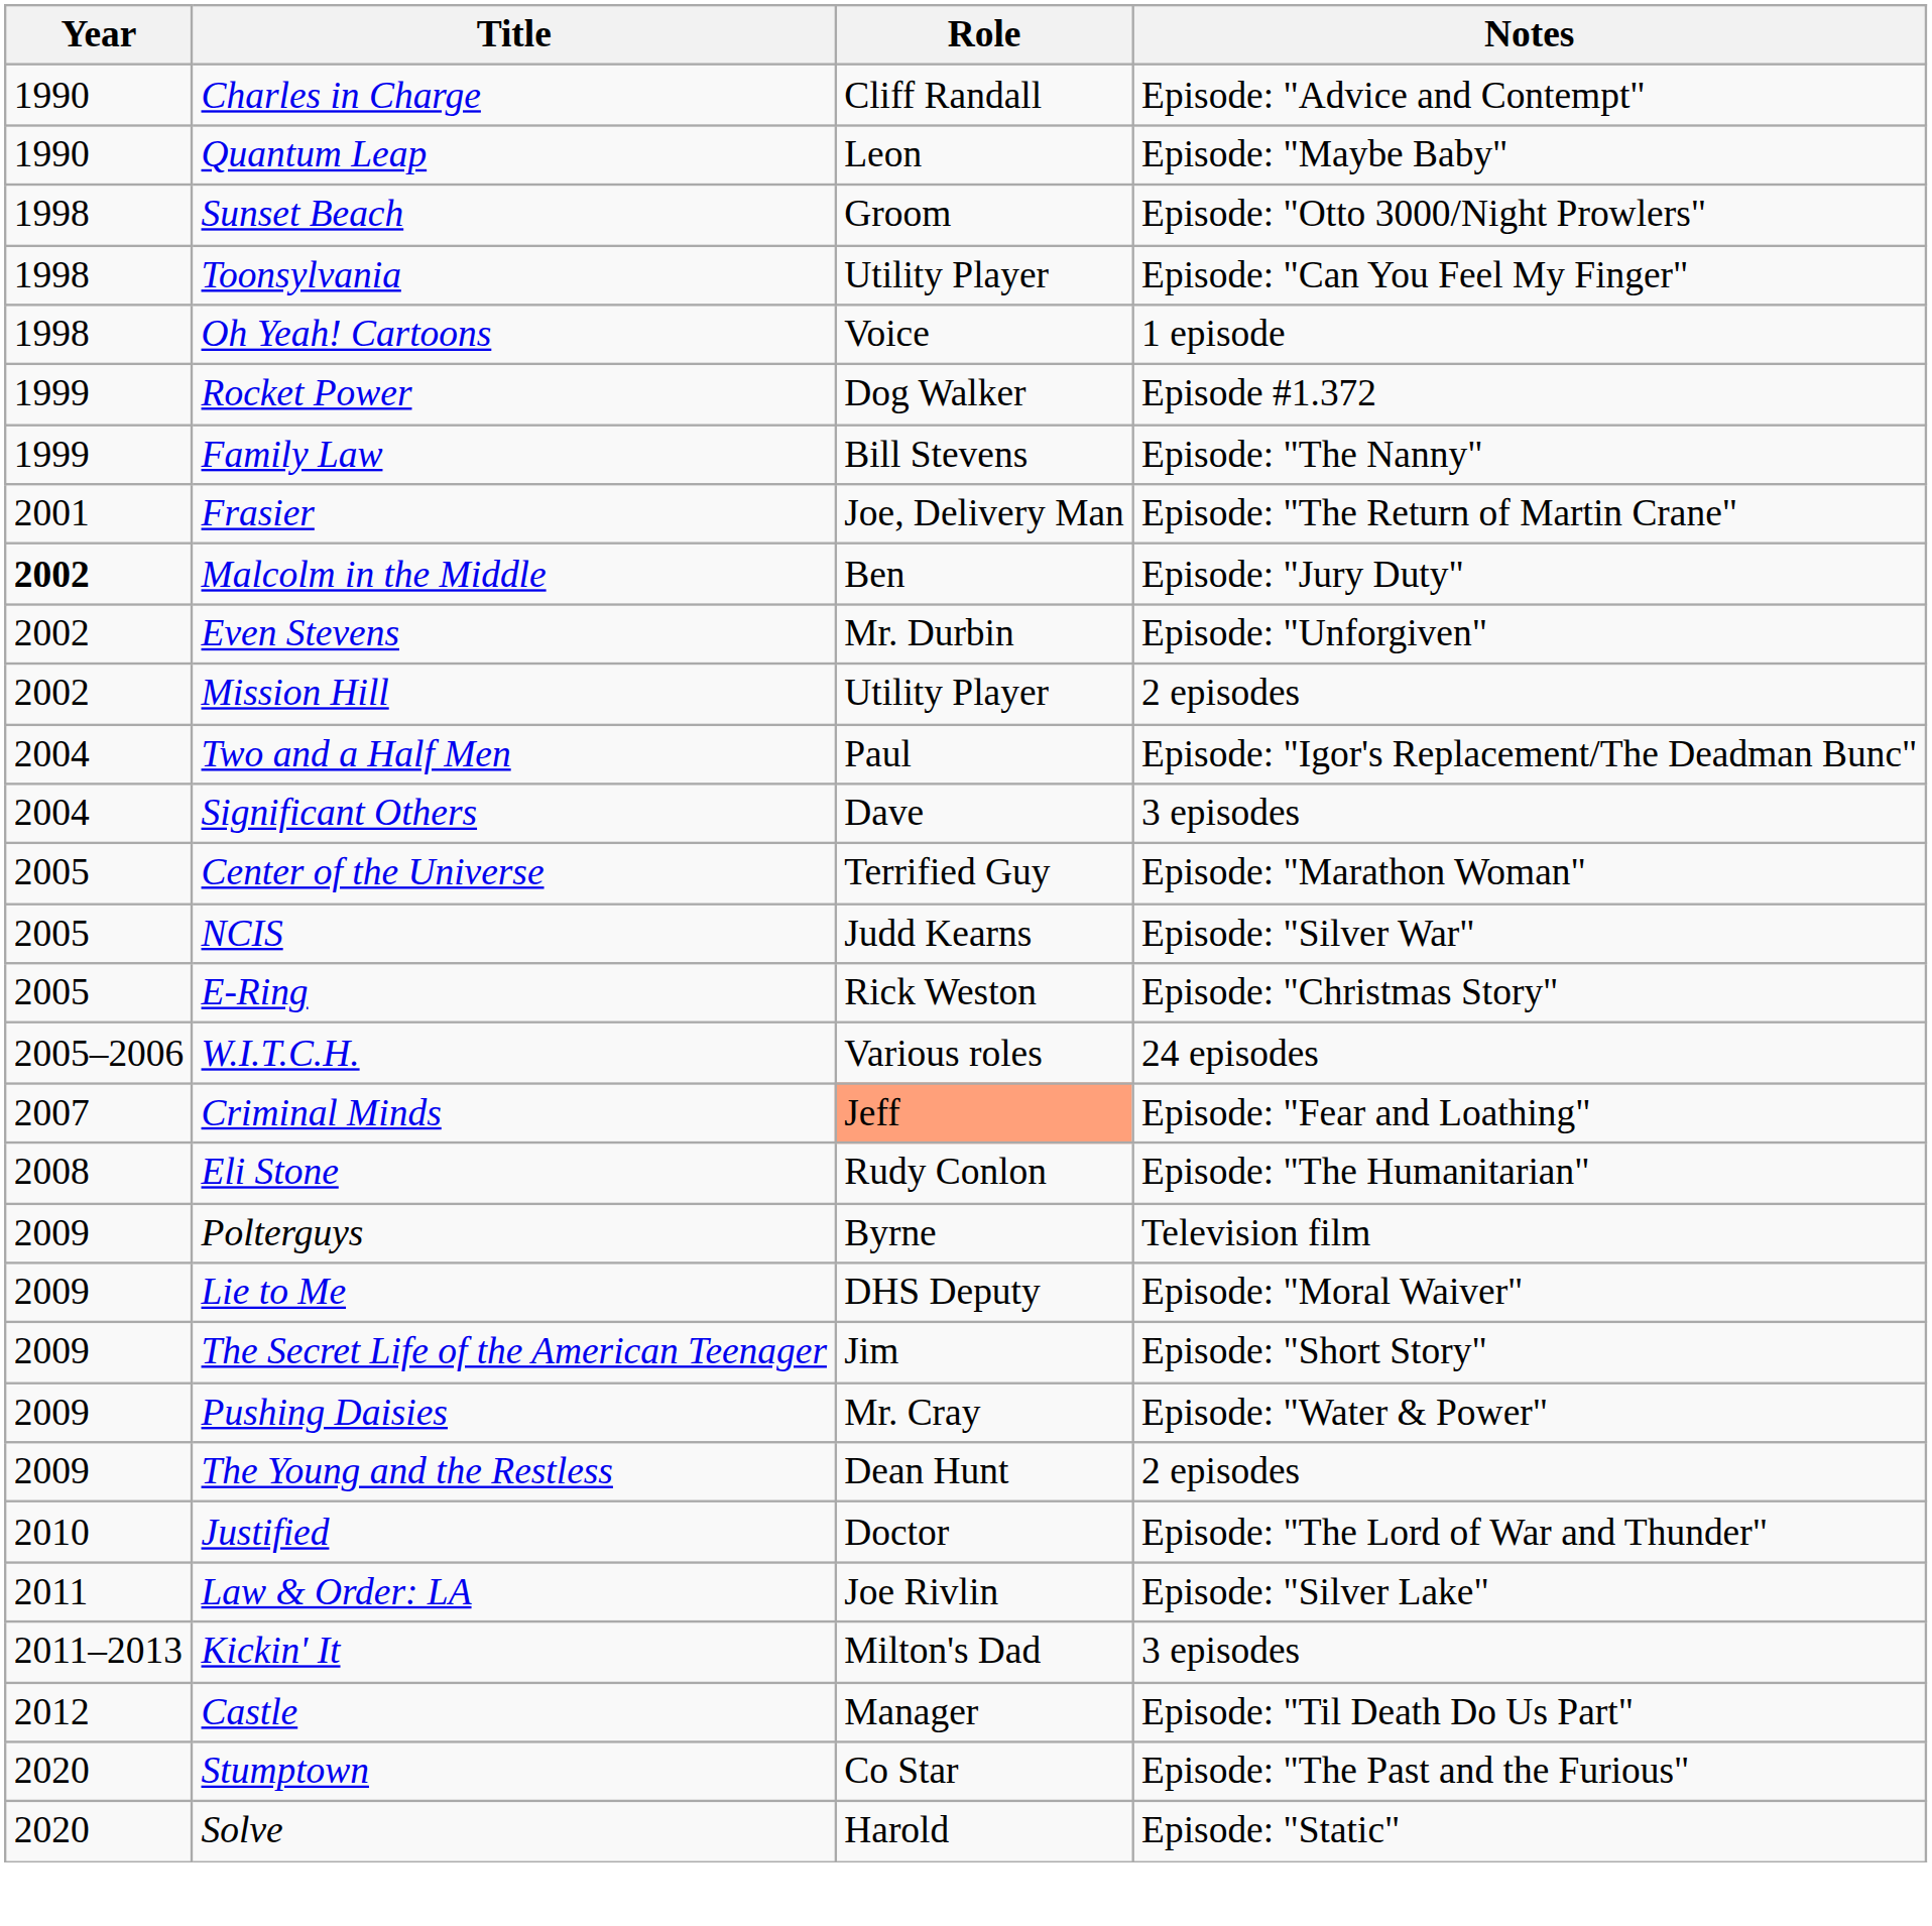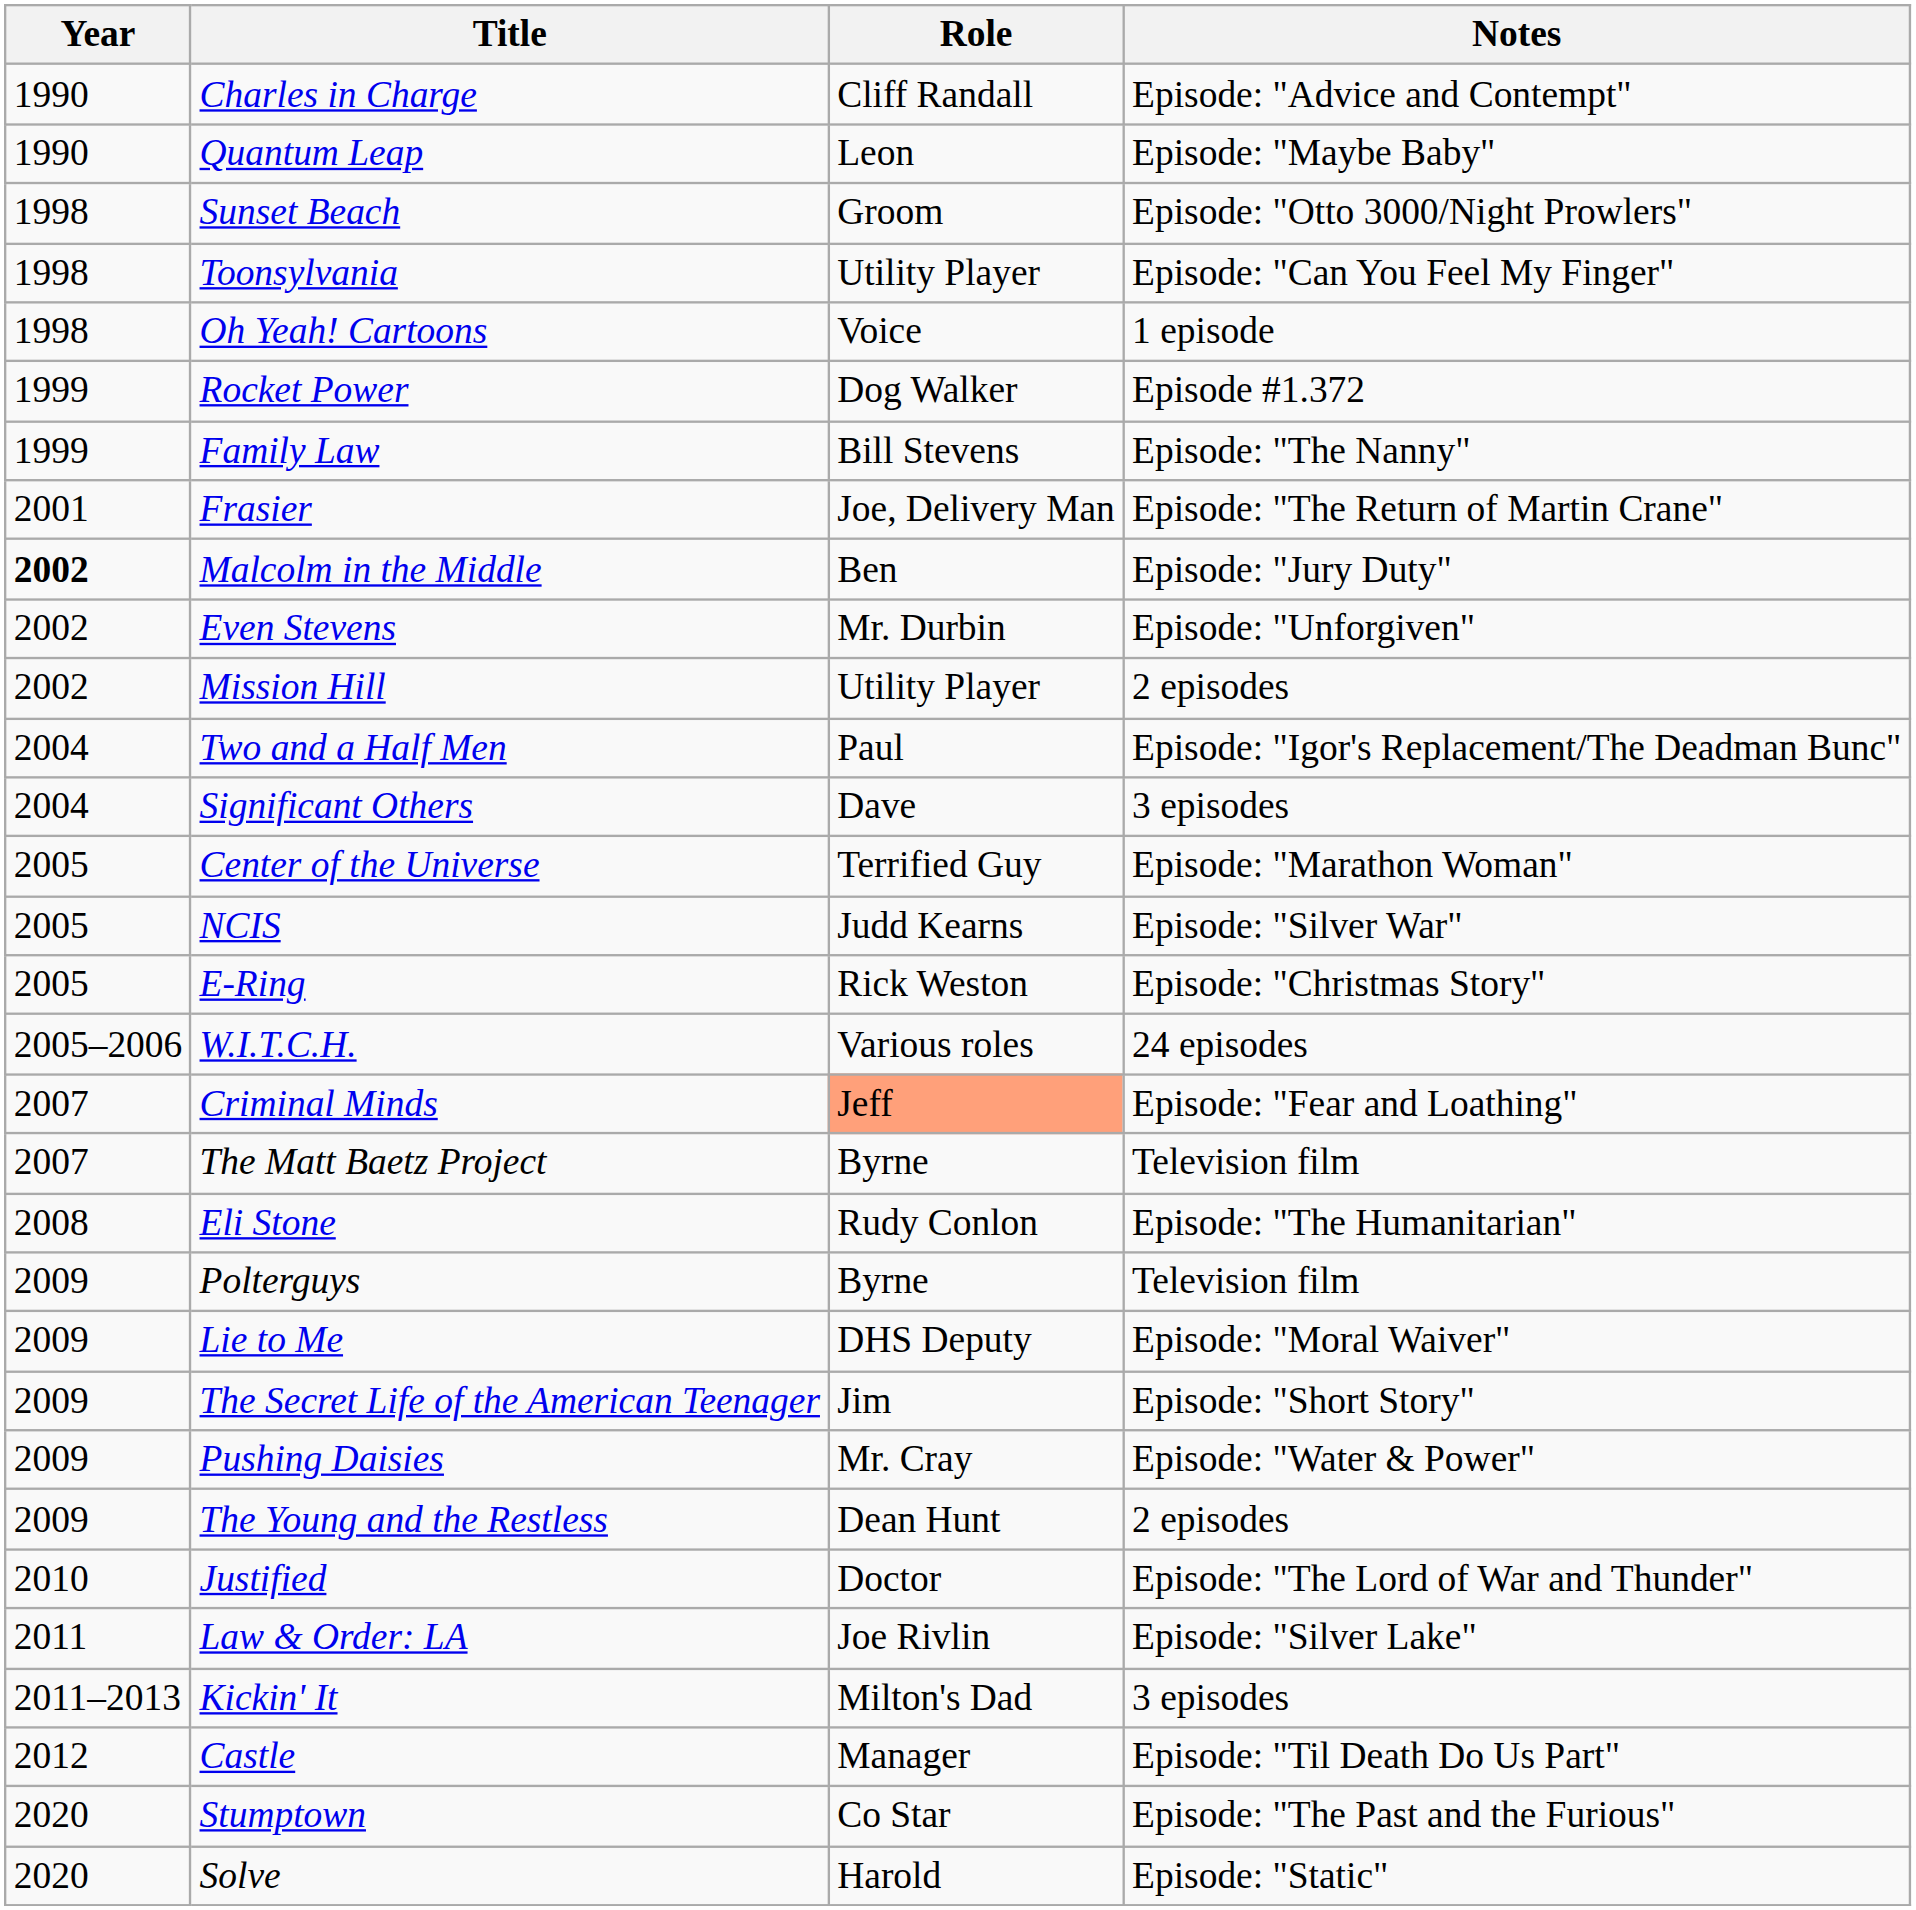+ row: 2007 | The Matt Baetz Project | Byrne | Television film
